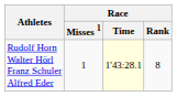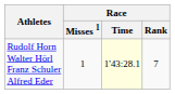Rudolf Horn Walter Hörl Franz Schuler Alfred Eder | Race / Rank: 8 -> 7
